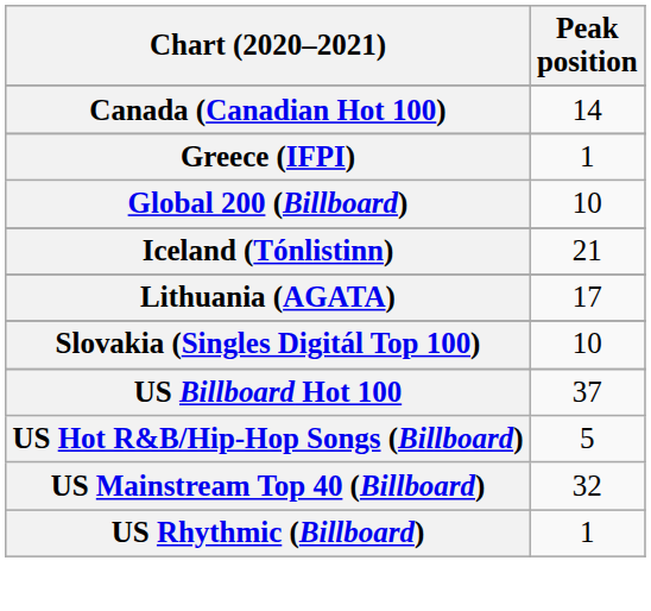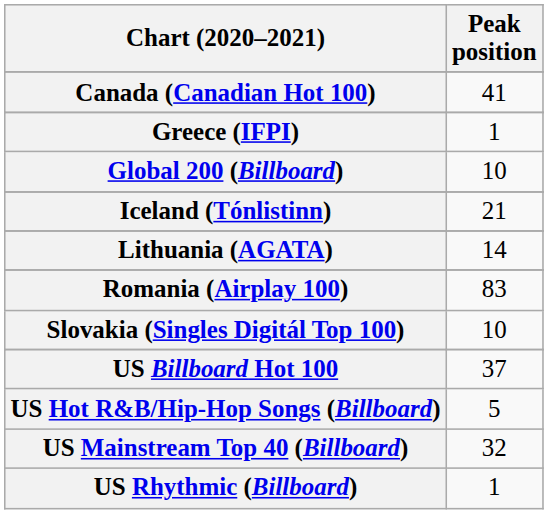Canada (Canadian Hot 100) | Peak position: 14 -> 41
Lithuania (AGATA) | Peak position: 17 -> 14
+ row: Romania (Airplay 100) | 83
